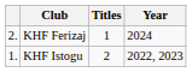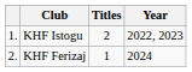rows swapped: KHF Istogu <-> KHF Ferizaj
